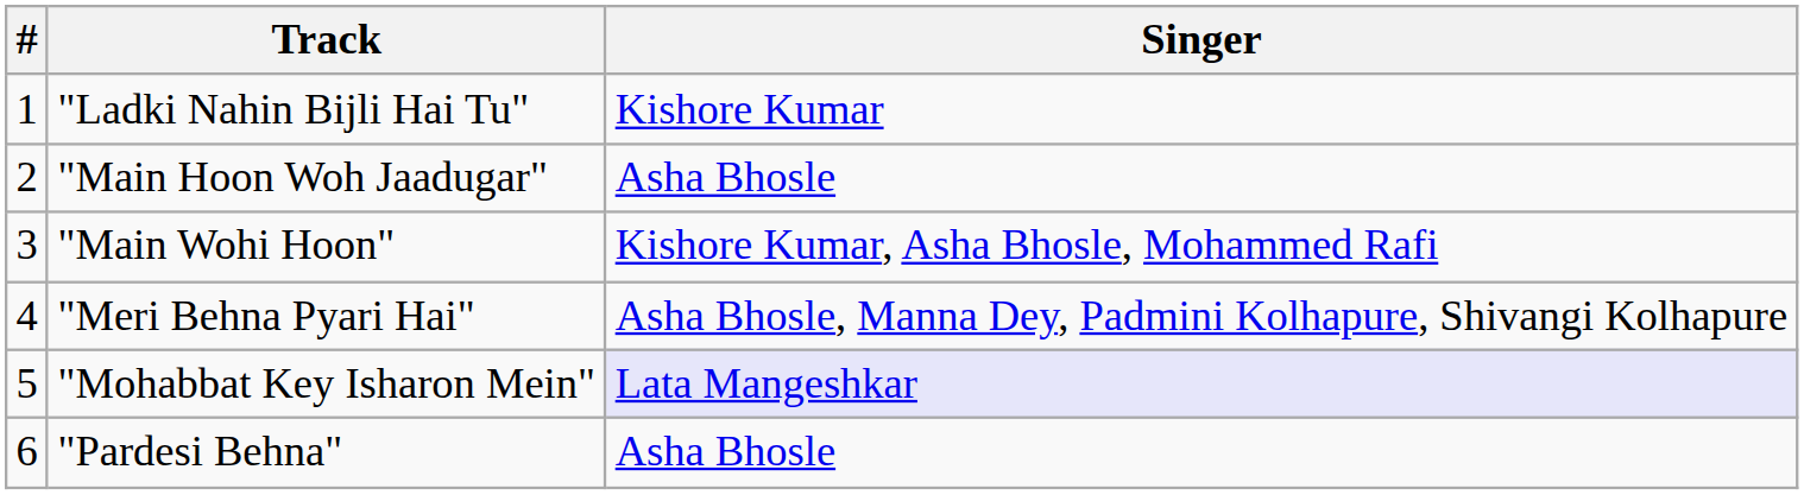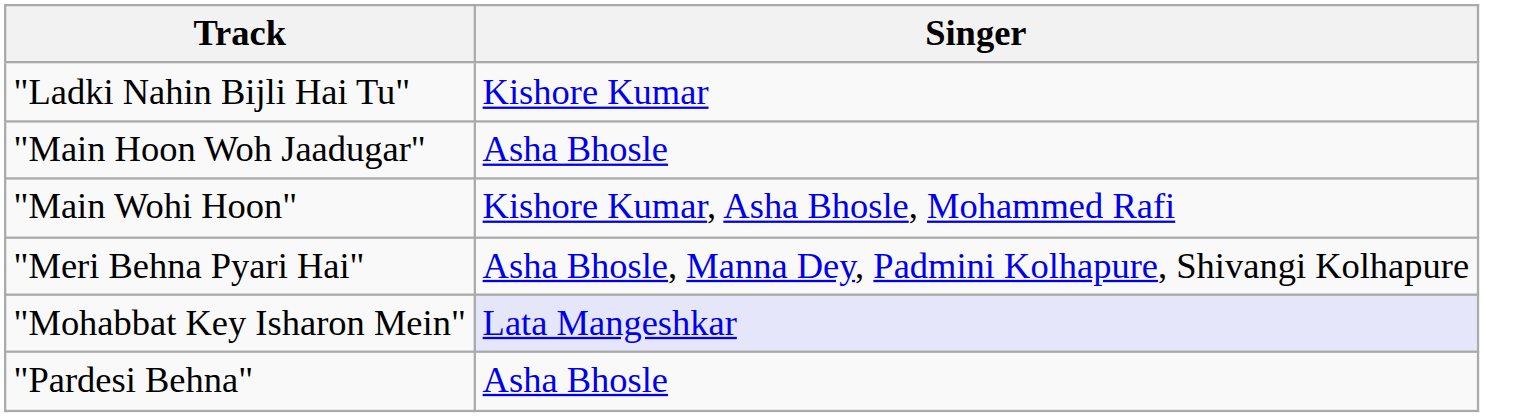- column: # | 1 | 2 | 3 | 4 | 5 | 6
